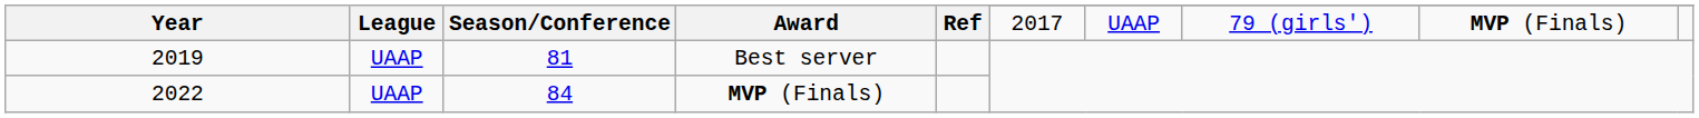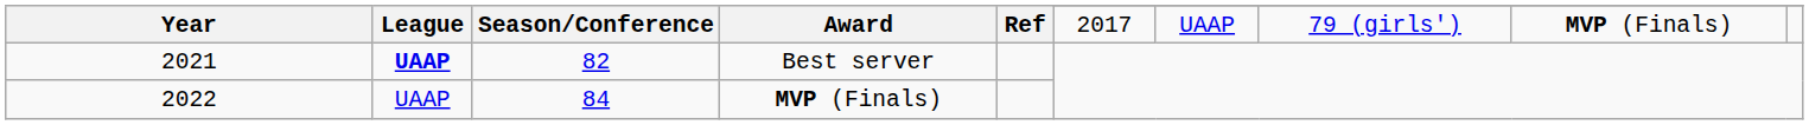Best server | Year: 2019 -> 2021
Best server | League: normal -> bold
Best server | Season/Conference: 81 -> 82
